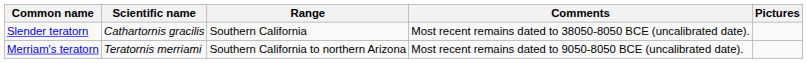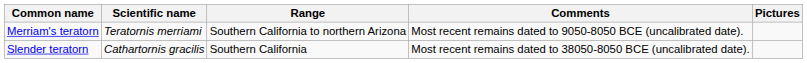rows swapped: Slender teratorn <-> Merriam's teratorn
